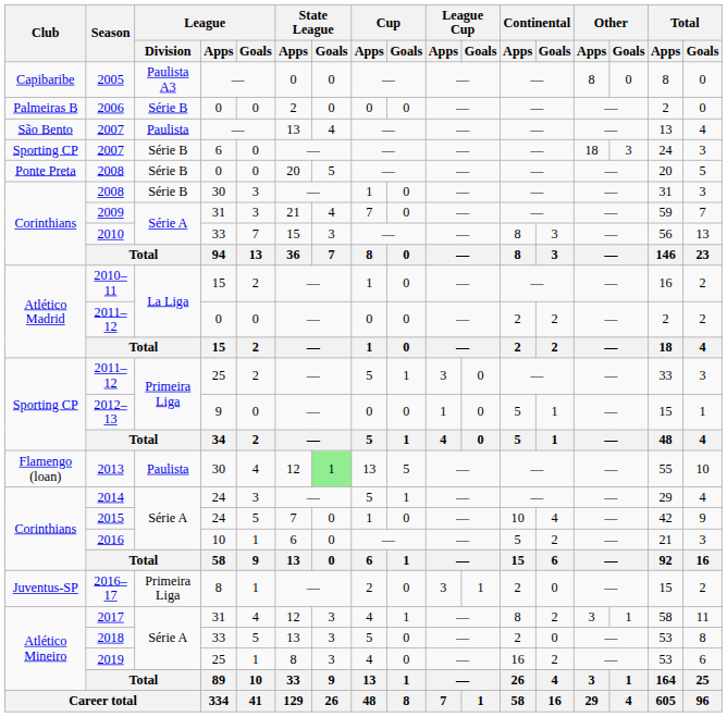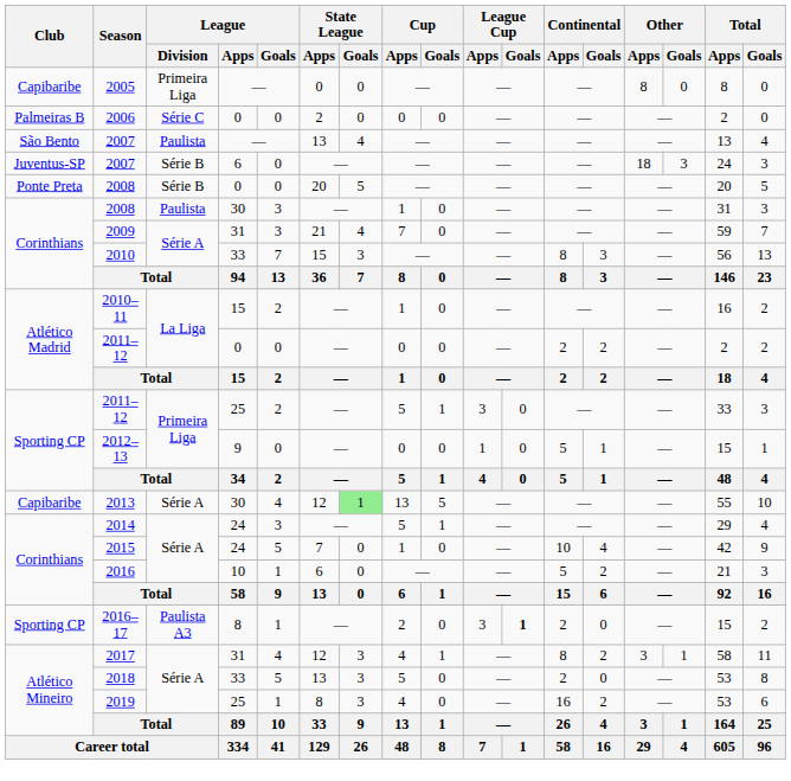2005 | League / Division: Paulista A3 -> Primeira Liga
2006 | League / Division: Série B -> Série C
2007 / 6 | Club: Sporting CP -> Juventus-SP
2008 / 30 | League / Division: Série B -> Paulista
2013 | Club: Flamengo (loan) -> Capibaribe
2013 | League / Division: Paulista -> Série A
2016–17 | Club: Juventus-SP -> Sporting CP
2016–17 | League / Division: Primeira Liga -> Paulista A3
2016–17 | League Cup / Goals: normal -> bold
